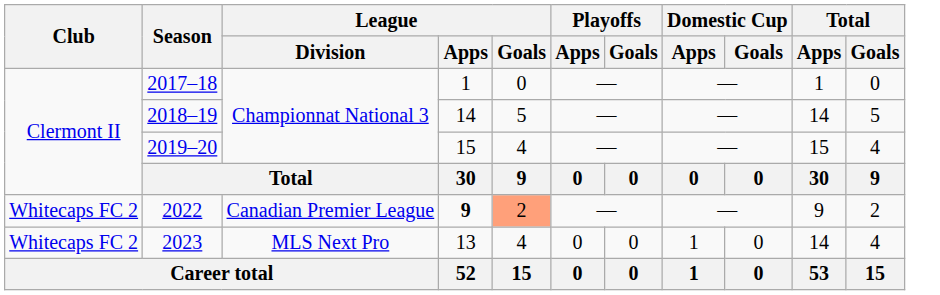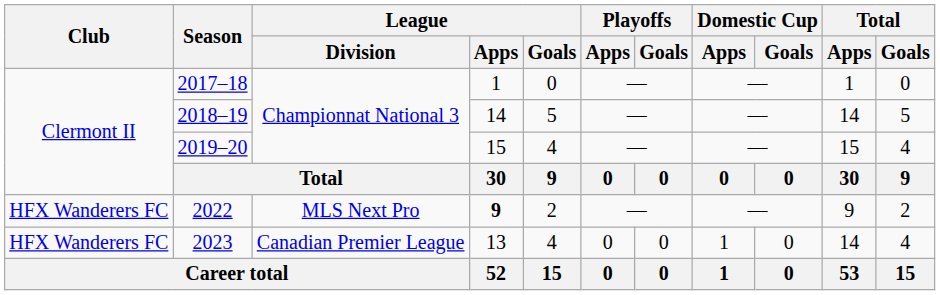2022 | Club: Whitecaps FC 2 -> HFX Wanderers FC
2022 | League / Division: Canadian Premier League -> MLS Next Pro
2022 | League / Goals: lightsalmon background -> no background
2023 | Club: Whitecaps FC 2 -> HFX Wanderers FC
2023 | League / Division: MLS Next Pro -> Canadian Premier League
